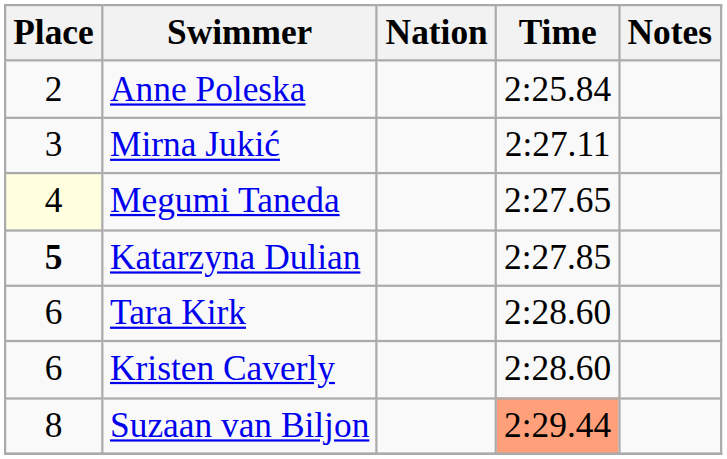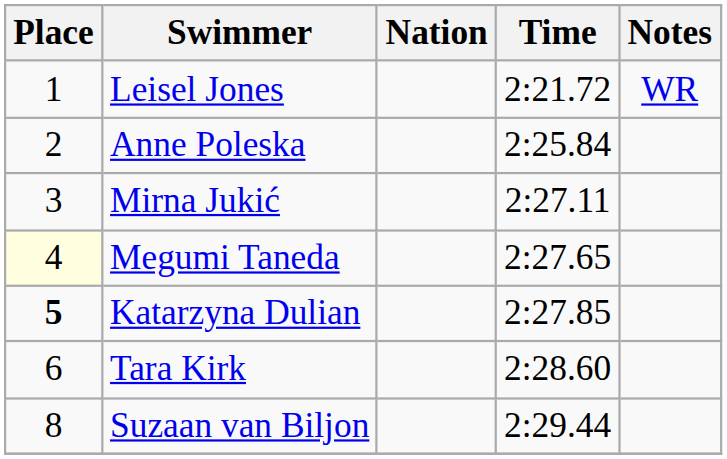+ row: 1 | Leisel Jones | 2:21.72 | WR
- row: 6 | Kristen Caverly | 2:28.60
Suzaan van Biljon | Time: lightsalmon background -> no background
